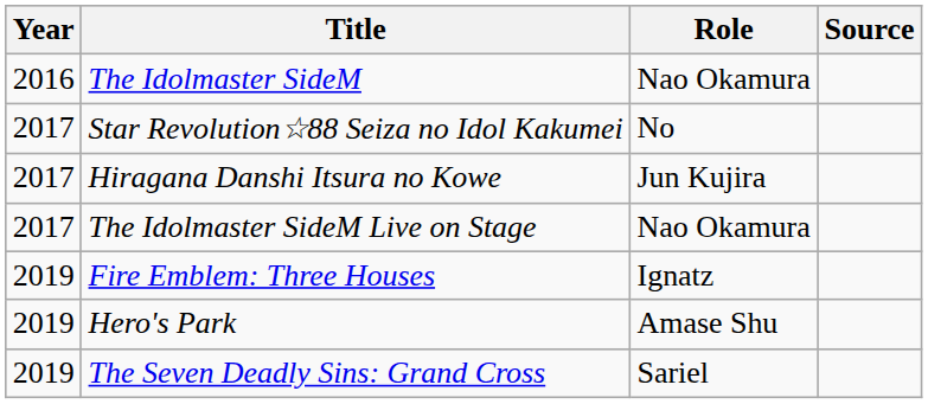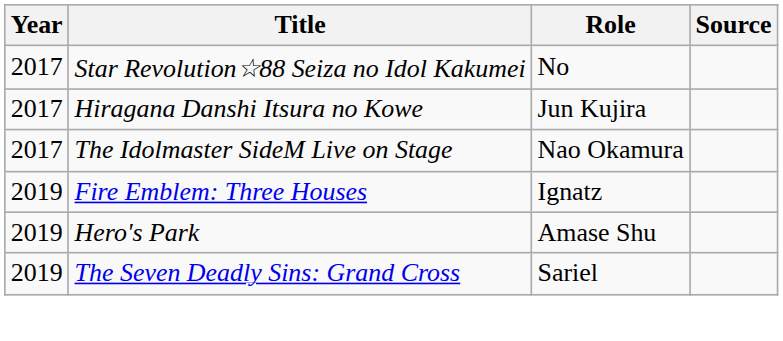- row: 2016 | The Idolmaster SideM | Nao Okamura
